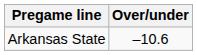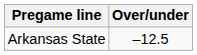Arkansas State | Over/under: –10.6 -> –12.5
